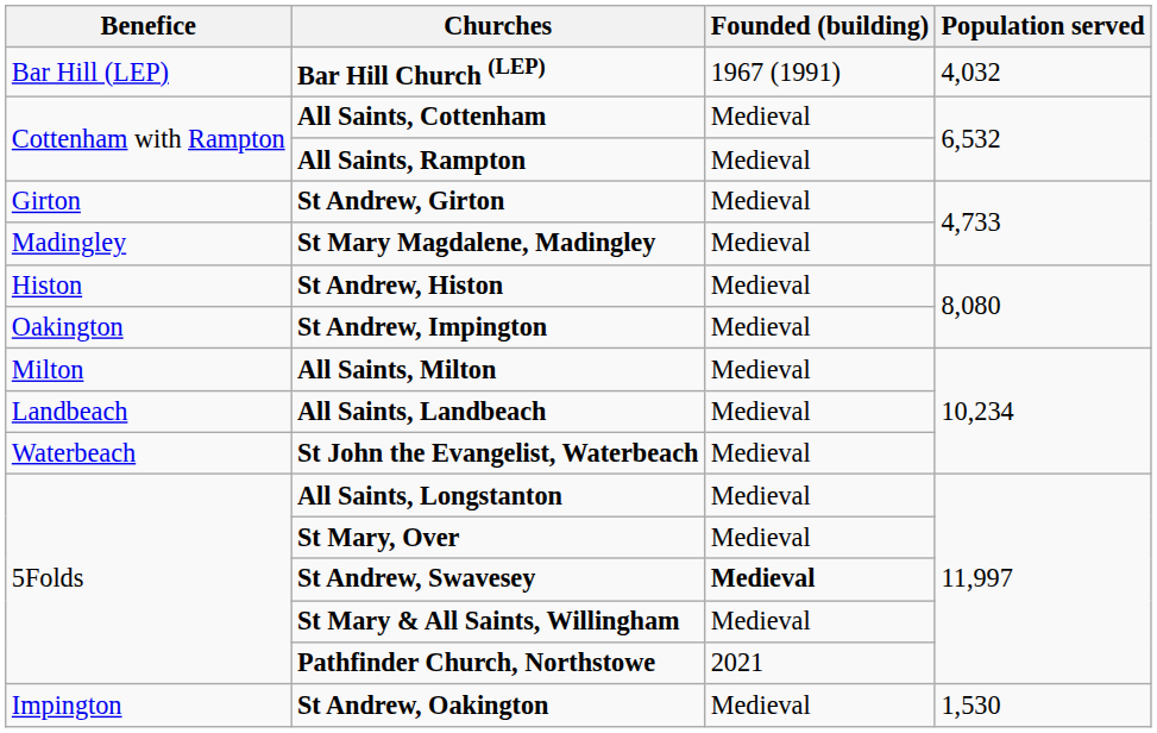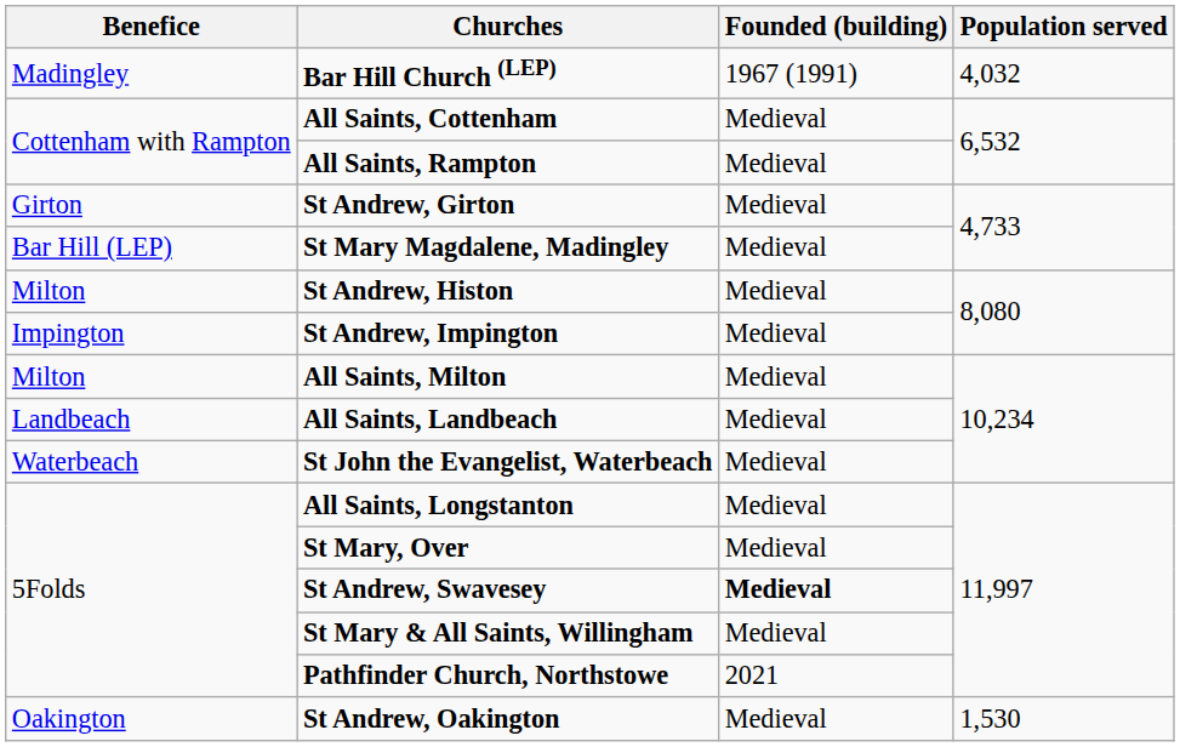Bar Hill Church (LEP) | Benefice: Bar Hill (LEP) -> Madingley
St Mary Magdalene, Madingley | Benefice: Madingley -> Bar Hill (LEP)
St Andrew, Histon | Benefice: Histon -> Milton
St Andrew, Impington | Benefice: Oakington -> Impington
St Andrew, Oakington | Benefice: Impington -> Oakington
